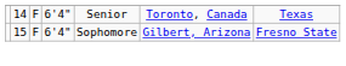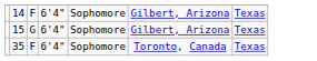14 | column 5: Senior -> Sophomore
14 | column 6: Toronto, Canada -> Gilbert, Arizona
15 | column 3: F -> G
15 | column 7: Fresno State -> Texas
+ row: 35 | F | 6'4" | Sophomore | Toronto, Canada | Texas
